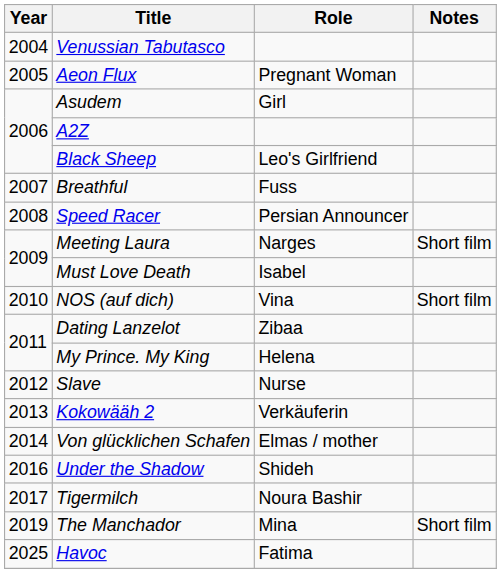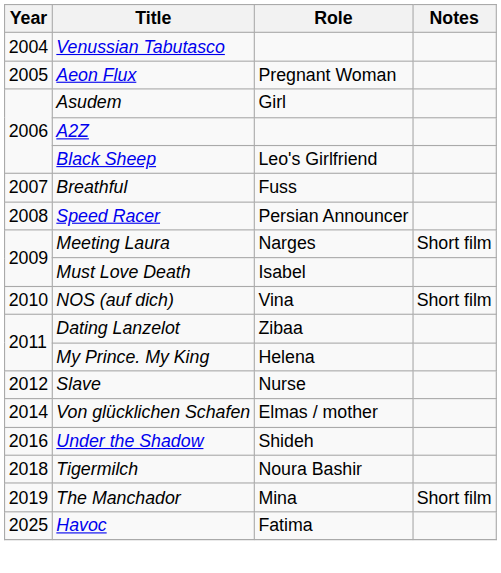- row: 2013 | Kokowääh 2 | Verkäuferin
Tigermilch | Year: 2017 -> 2018
